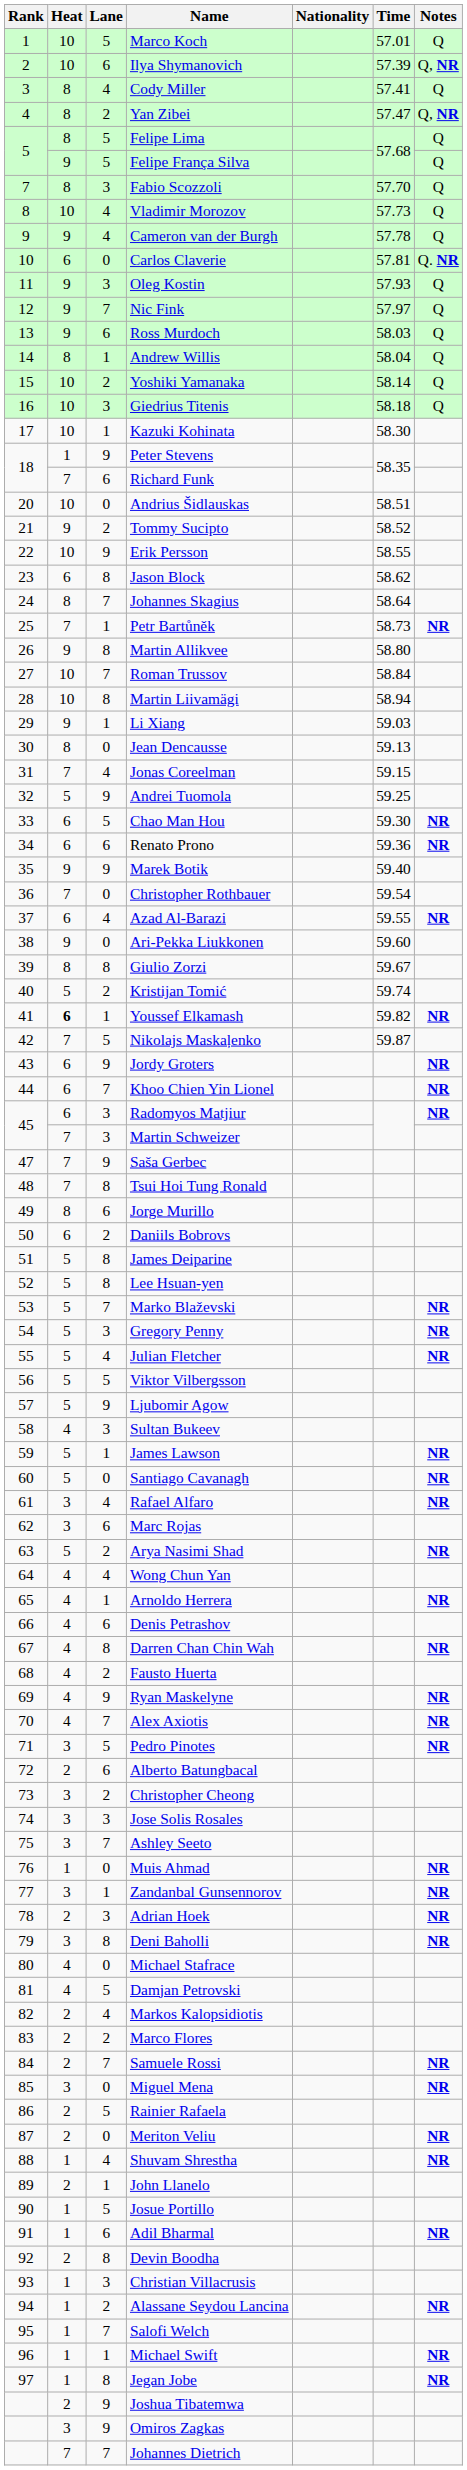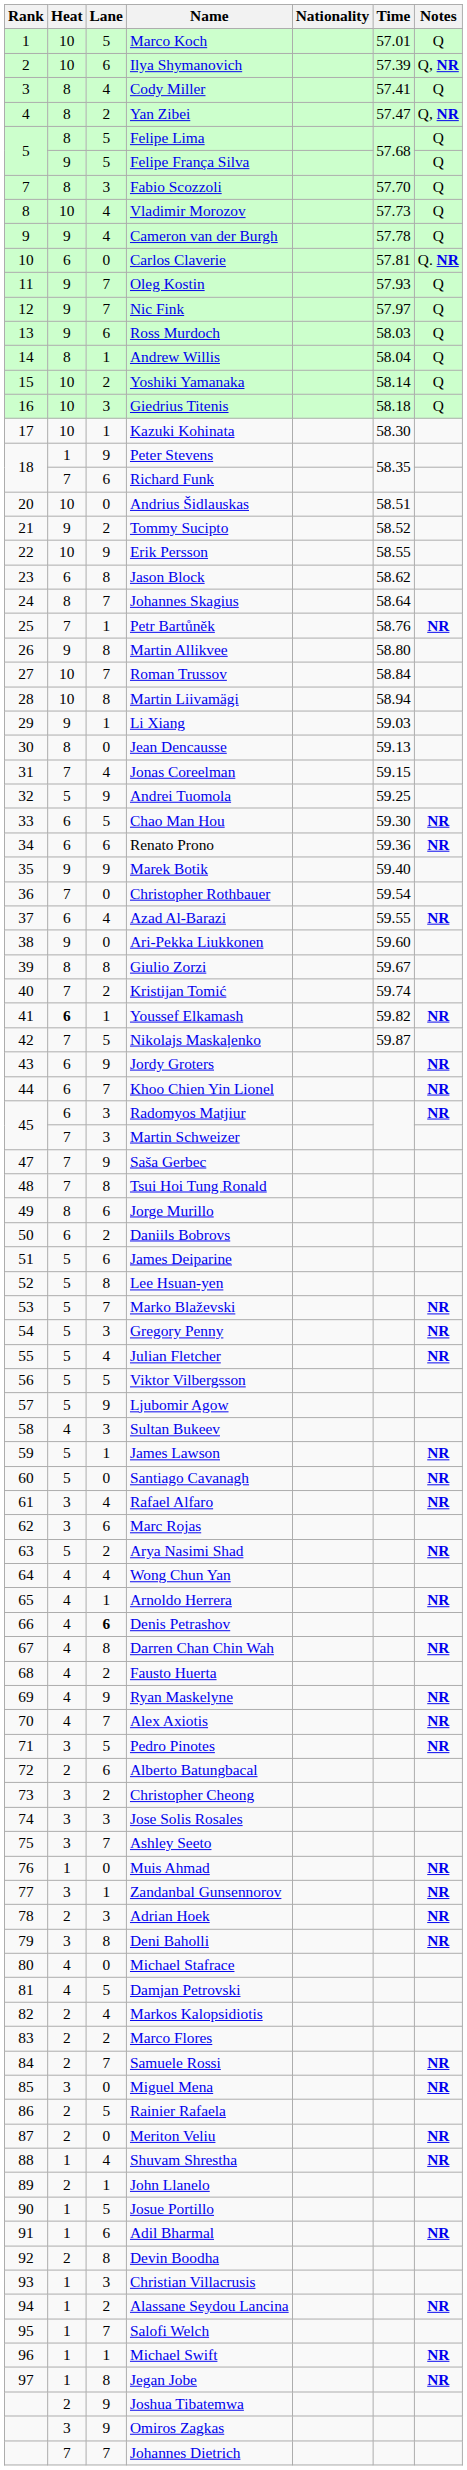Oleg Kostin | Lane: 3 -> 7
Petr Bartůněk | Time: 58.73 -> 58.76
Kristijan Tomić | Heat: 5 -> 7
James Deiparine | Lane: 8 -> 6
Denis Petrashov | Lane: normal -> bold
